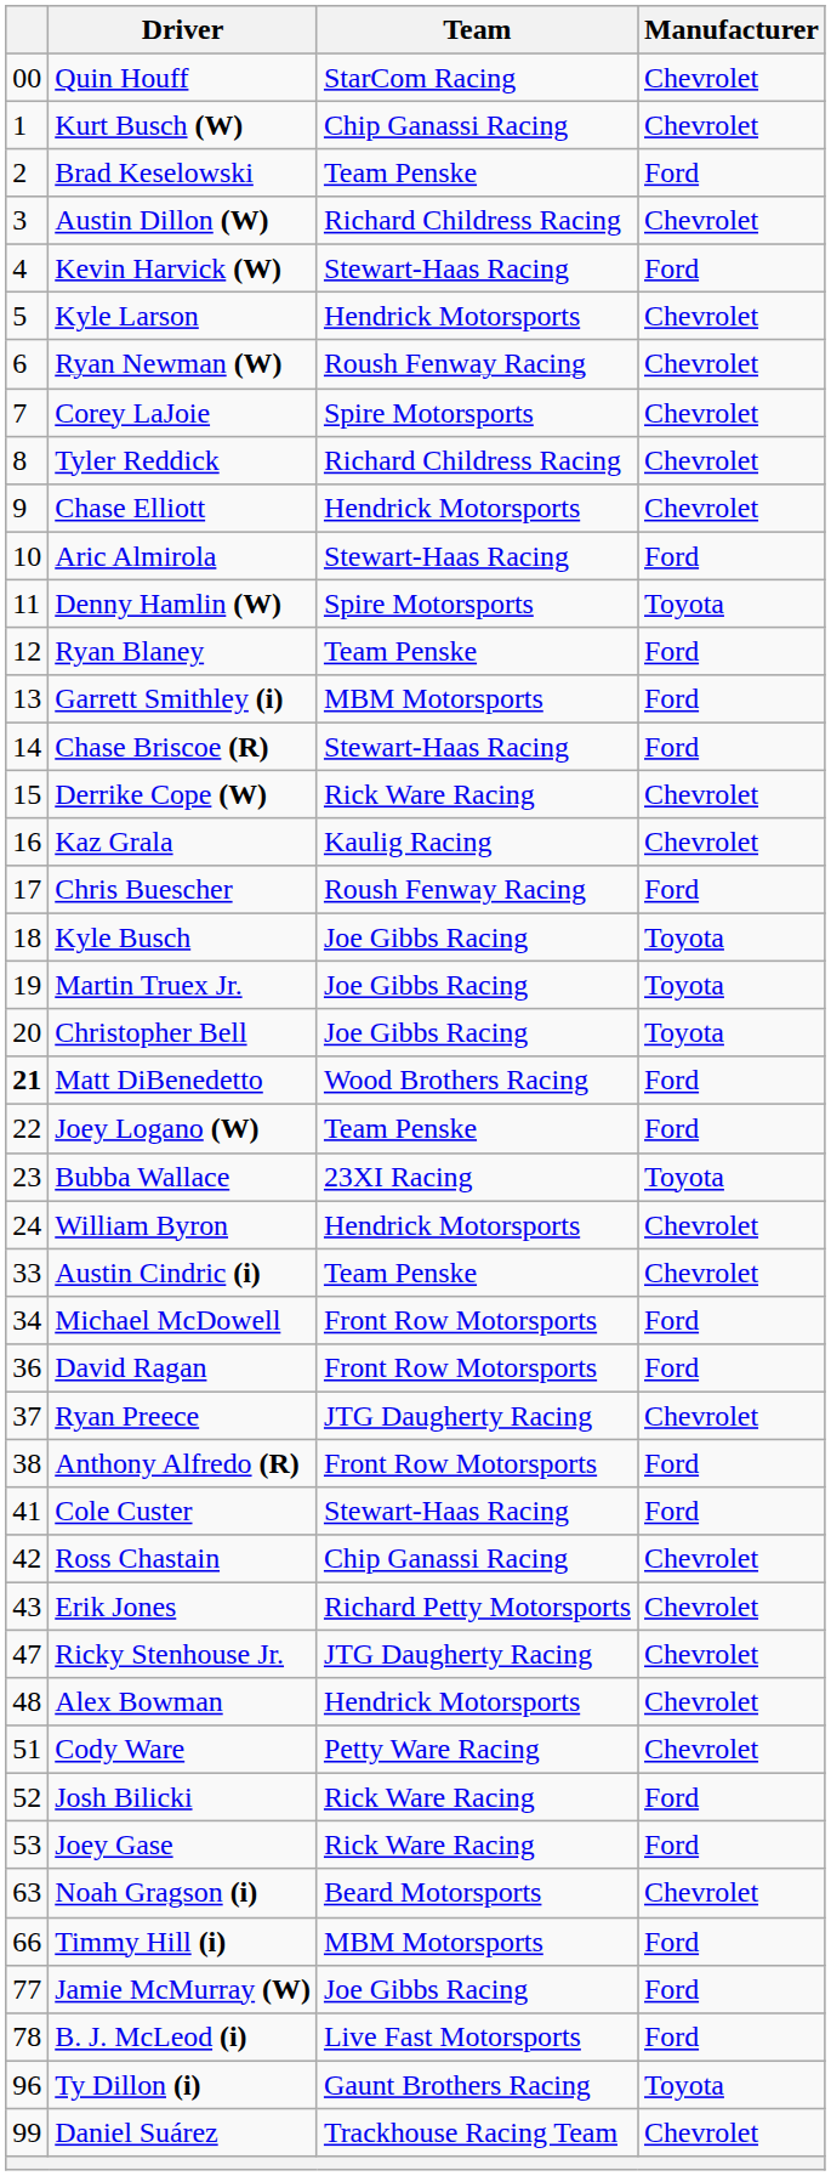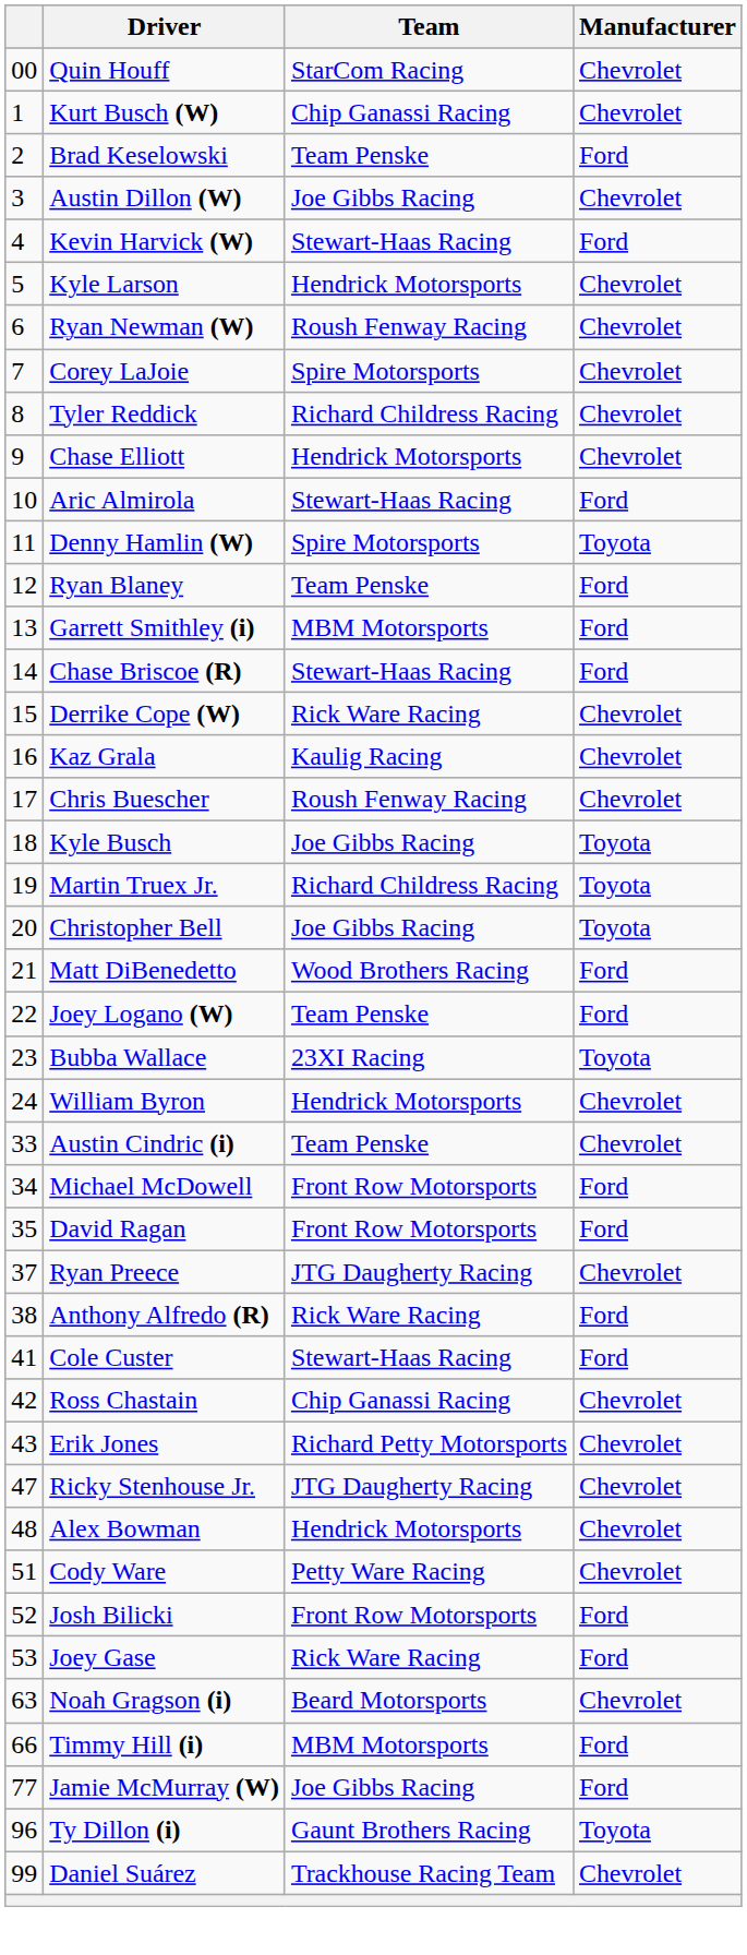Austin Dillon (W) | Team: Richard Childress Racing -> Joe Gibbs Racing
Chris Buescher | Manufacturer: Ford -> Chevrolet
Martin Truex Jr. | Team: Joe Gibbs Racing -> Richard Childress Racing
Matt DiBenedetto | column 1: bold -> normal
David Ragan | column 1: 36 -> 35
Anthony Alfredo (R) | Team: Front Row Motorsports -> Rick Ware Racing
Josh Bilicki | Team: Rick Ware Racing -> Front Row Motorsports
- row: 78 | B. J. McLeod (i) | Live Fast Motorsports | Ford
